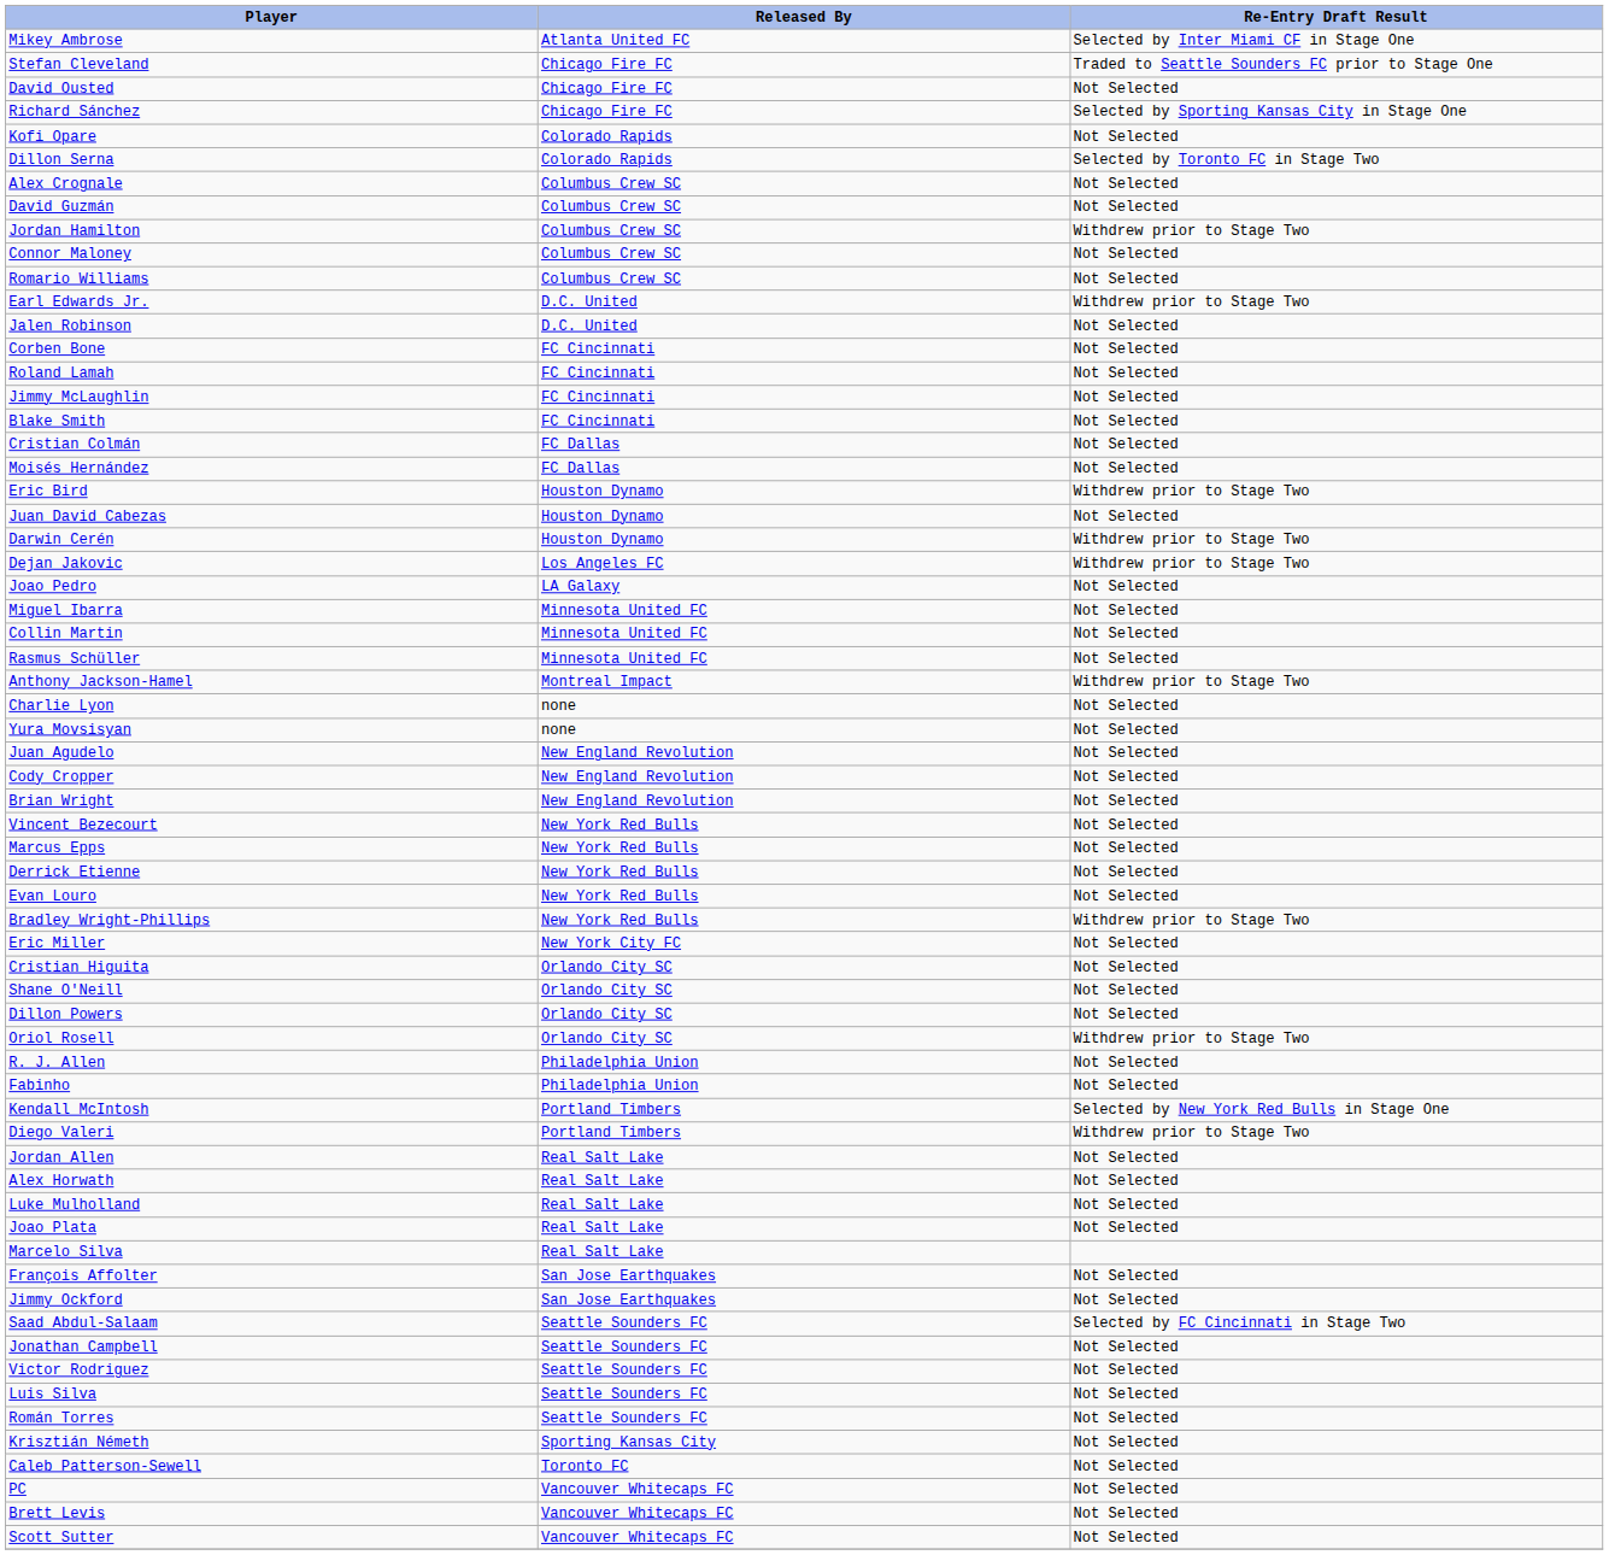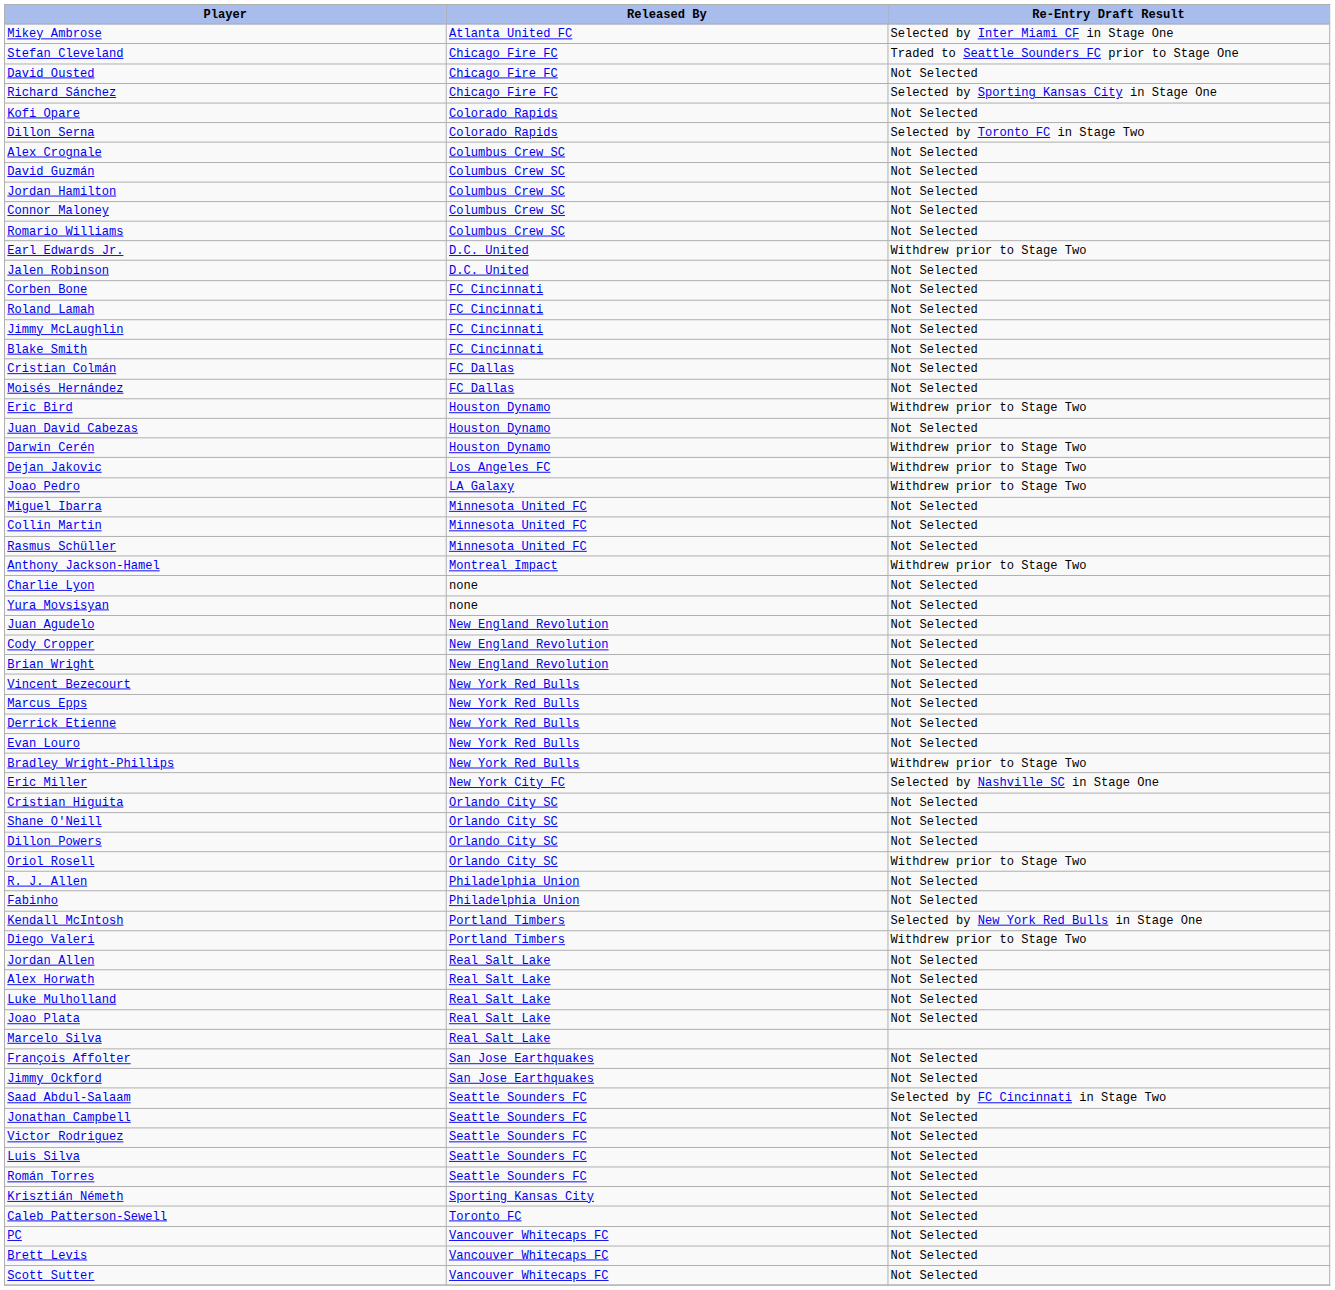Jordan Hamilton | Re-Entry Draft Result: Withdrew prior to Stage Two -> Not Selected
Joao Pedro | Re-Entry Draft Result: Not Selected -> Withdrew prior to Stage Two
Eric Miller | Re-Entry Draft Result: Not Selected -> Selected by Nashville SC in Stage One
